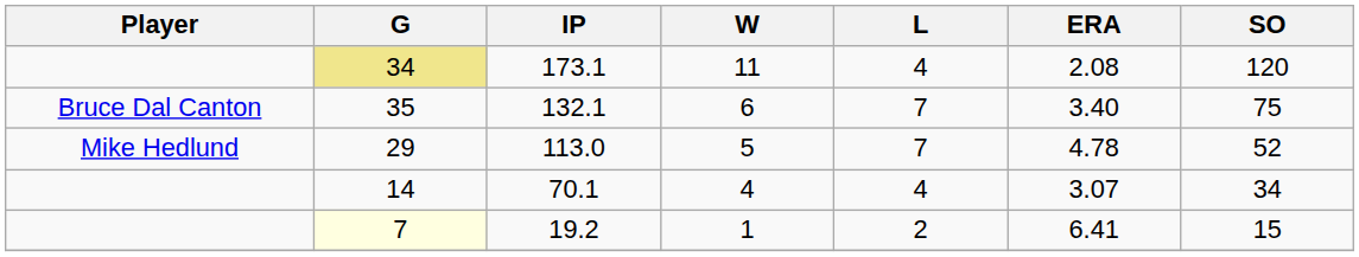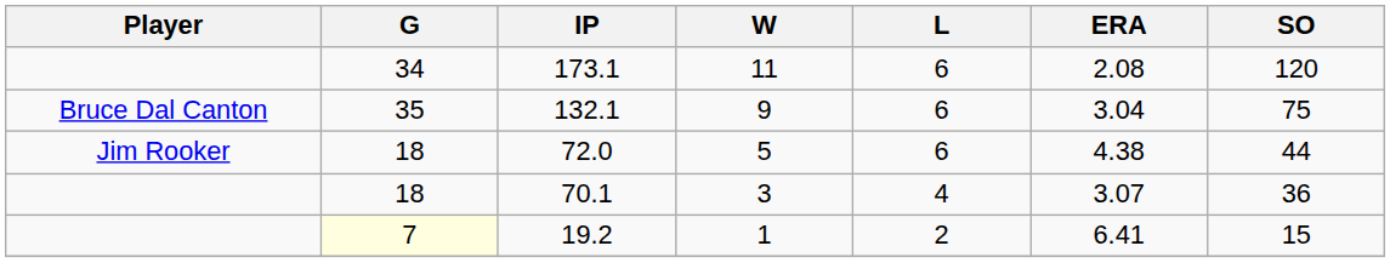173.1 | G: khaki background -> no background
173.1 | L: 4 -> 6
132.1 | W: 6 -> 9
132.1 | L: 7 -> 6
132.1 | ERA: 3.40 -> 3.04
- row: Mike Hedlund | 29 | 113.0 | 5 | 7 | 4.78 | 52
+ row: Jim Rooker | 18 | 72.0 | 5 | 6 | 4.38 | 44
70.1 | G: 14 -> 18
70.1 | W: 4 -> 3
70.1 | SO: 34 -> 36
